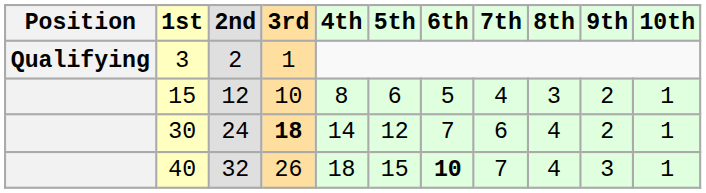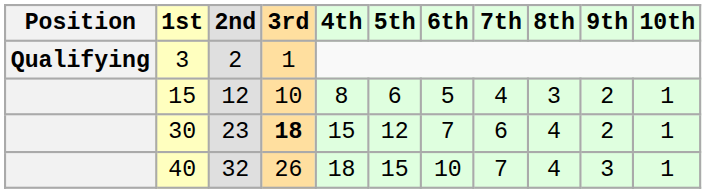30 | 2nd: 24 -> 23
30 | 4th: 14 -> 15
40 | 6th: bold -> normal
